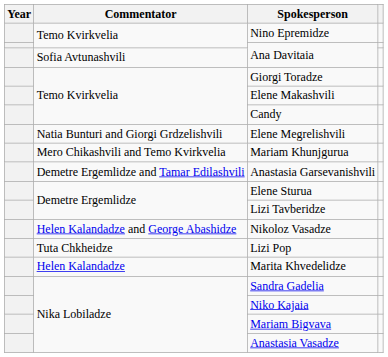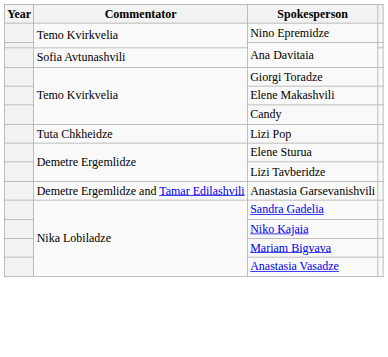- row: Natia Bunturi and Giorgi Grdzelishvili | Elene Megrelishvili
- row: Mero Chikashvili and Temo Kvirkvelia | Mariam Khunjgurua
rows swapped: Lizi Pop <-> Anastasia Garsevanishvili
- row: Helen Kalandadze and George Abashidze | Nikoloz Vasadze
- row: Helen Kalandadze | Marita Khvedelidze
